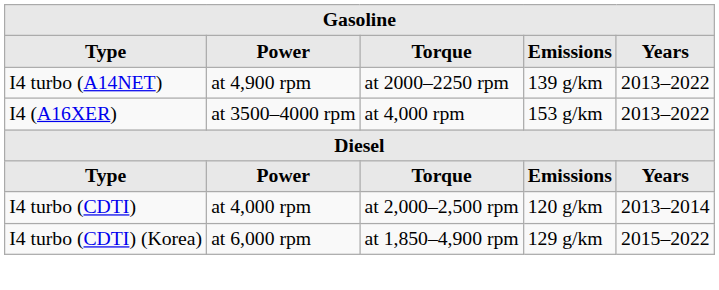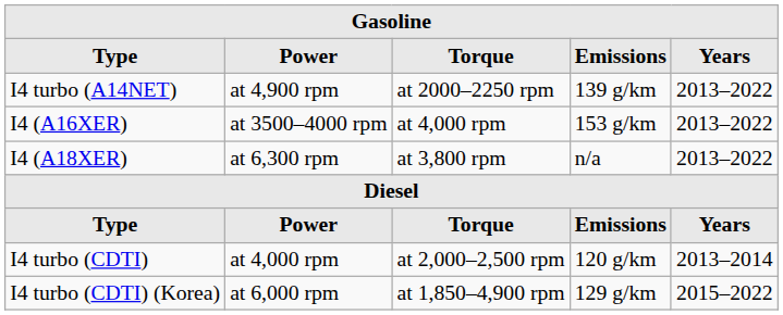+ row: I4 (A18XER) | at 6,300 rpm | at 3,800 rpm | n/a | 2013–2022
